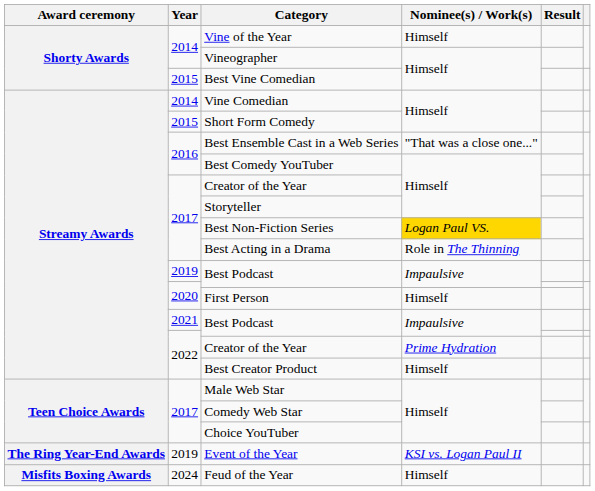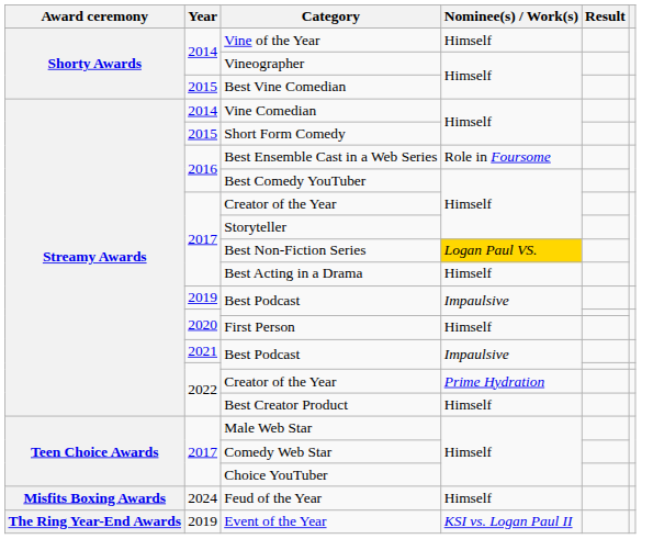Best Ensemble Cast in a Web Series | Nominee(s) / Work(s): "That was a close one..." -> Role in Foursome
Best Acting in a Drama | Nominee(s) / Work(s): Role in The Thinning -> Himself
rows swapped: Event of the Year <-> Feud of the Year
